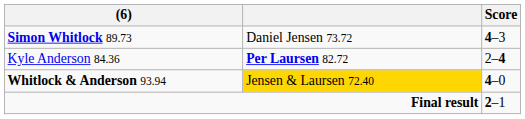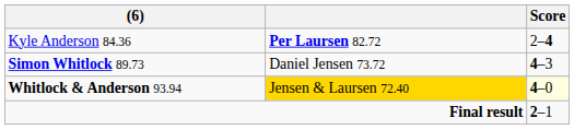rows swapped: Simon Whitlock 89.73 <-> Kyle Anderson 84.36
Whitlock & Anderson 93.94 | Score: no background -> lightyellow background
